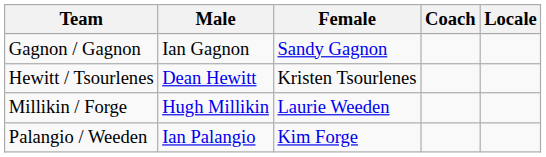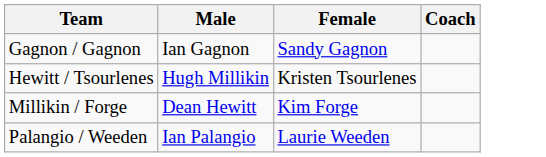- column: Locale
Hewitt / Tsourlenes | Male: Dean Hewitt -> Hugh Millikin
Millikin / Forge | Male: Hugh Millikin -> Dean Hewitt
Millikin / Forge | Female: Laurie Weeden -> Kim Forge
Palangio / Weeden | Female: Kim Forge -> Laurie Weeden
